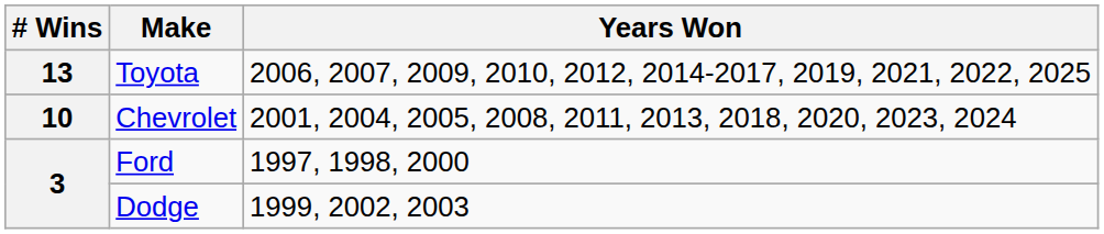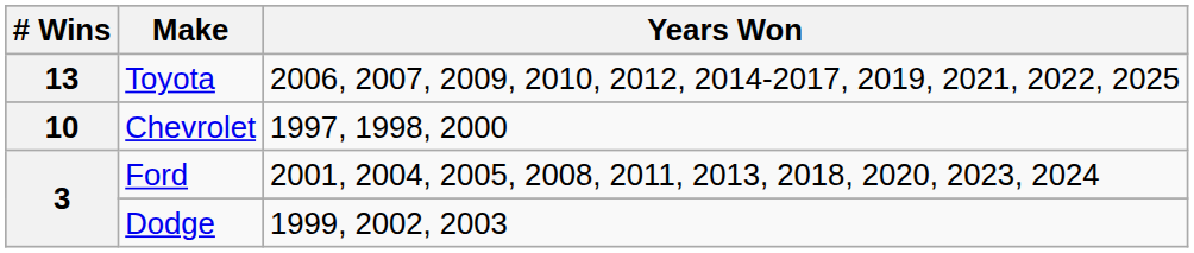Chevrolet | Years Won: 2001, 2004, 2005, 2008, 2011, 2013, 2018, 2020, 2023, 2024 -> 1997, 1998, 2000
Ford | Years Won: 1997, 1998, 2000 -> 2001, 2004, 2005, 2008, 2011, 2013, 2018, 2020, 2023, 2024
